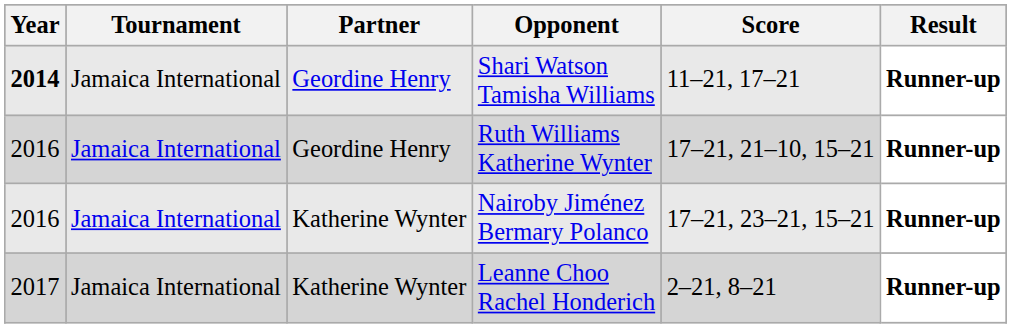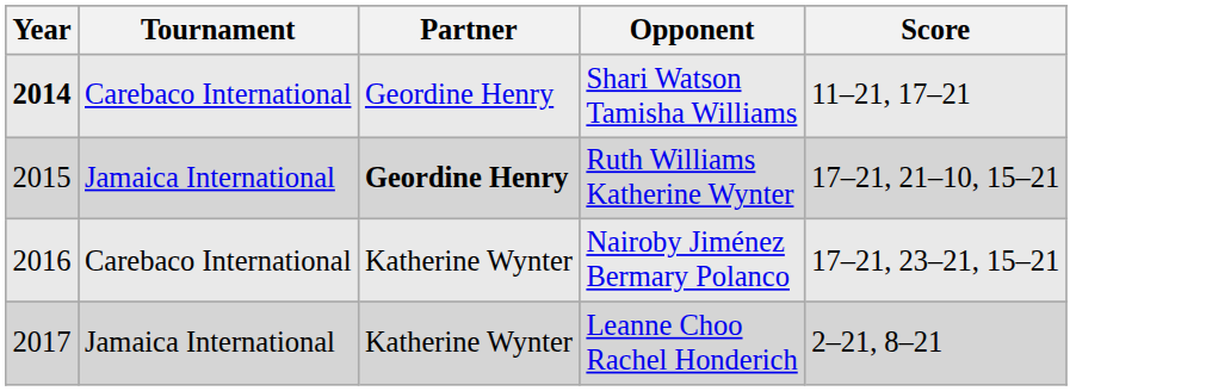- column: Result | Runner-up | Runner-up | Runner-up | Runner-up
Shari Watson Tamisha Williams | Tournament: Jamaica International -> Carebaco International
Ruth Williams Katherine Wynter | Year: 2016 -> 2015
Ruth Williams Katherine Wynter | Partner: normal -> bold
Nairoby Jiménez Bermary Polanco | Tournament: Jamaica International -> Carebaco International
